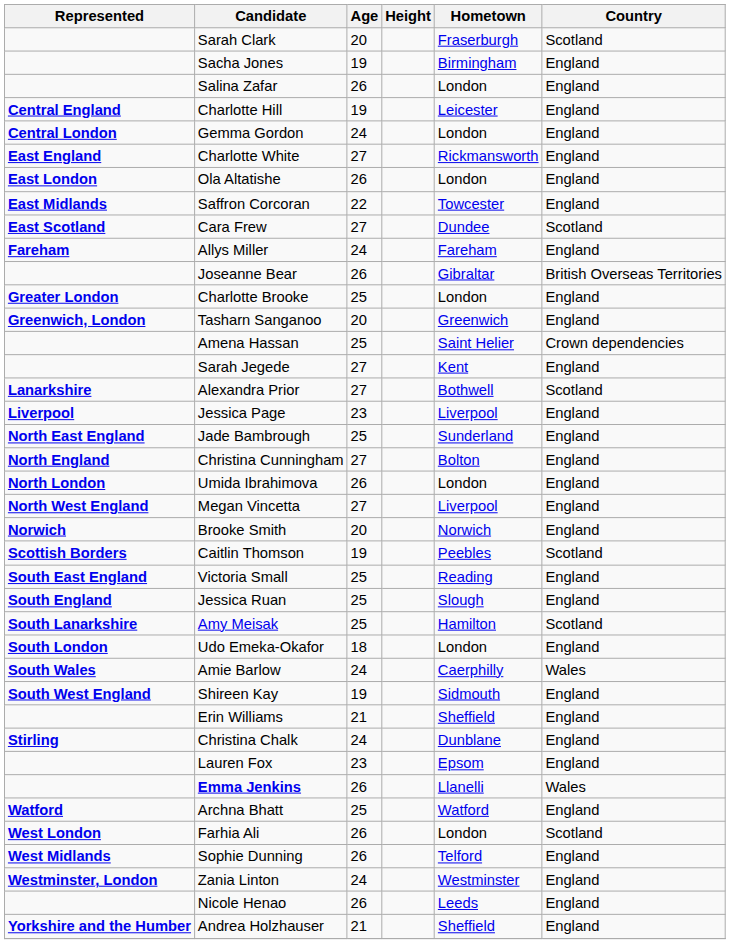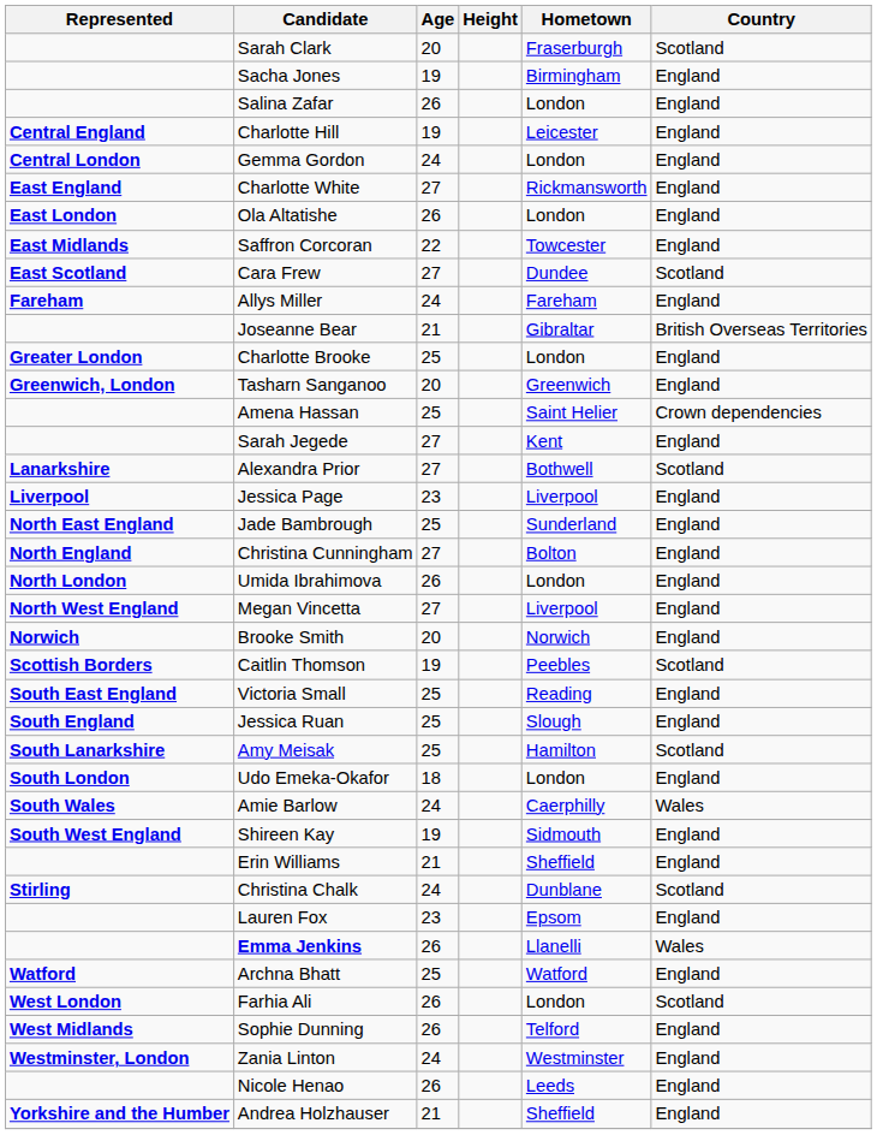Joseanne Bear | Age: 26 -> 21
Christina Chalk | Country: England -> Scotland
